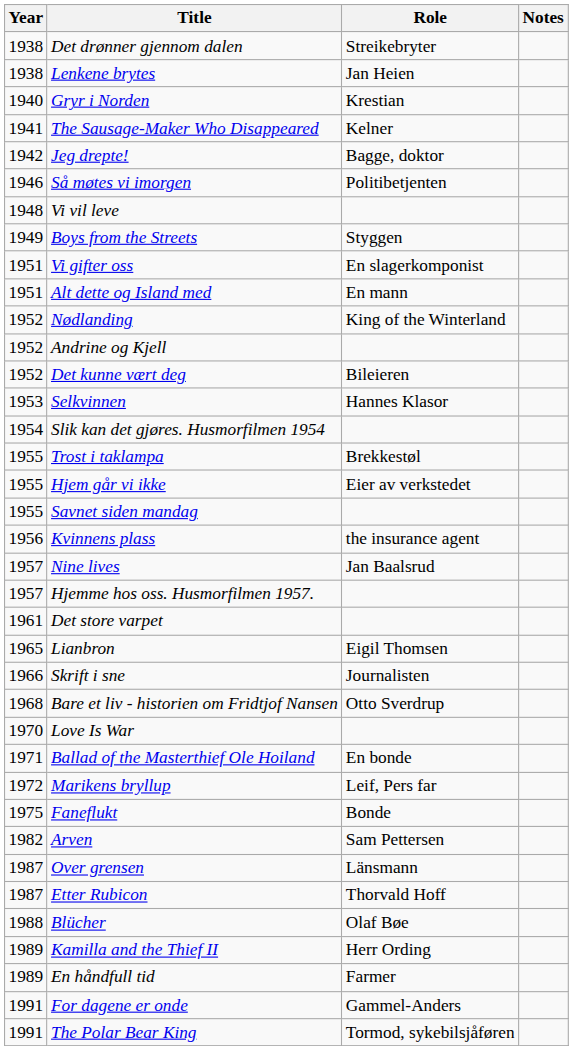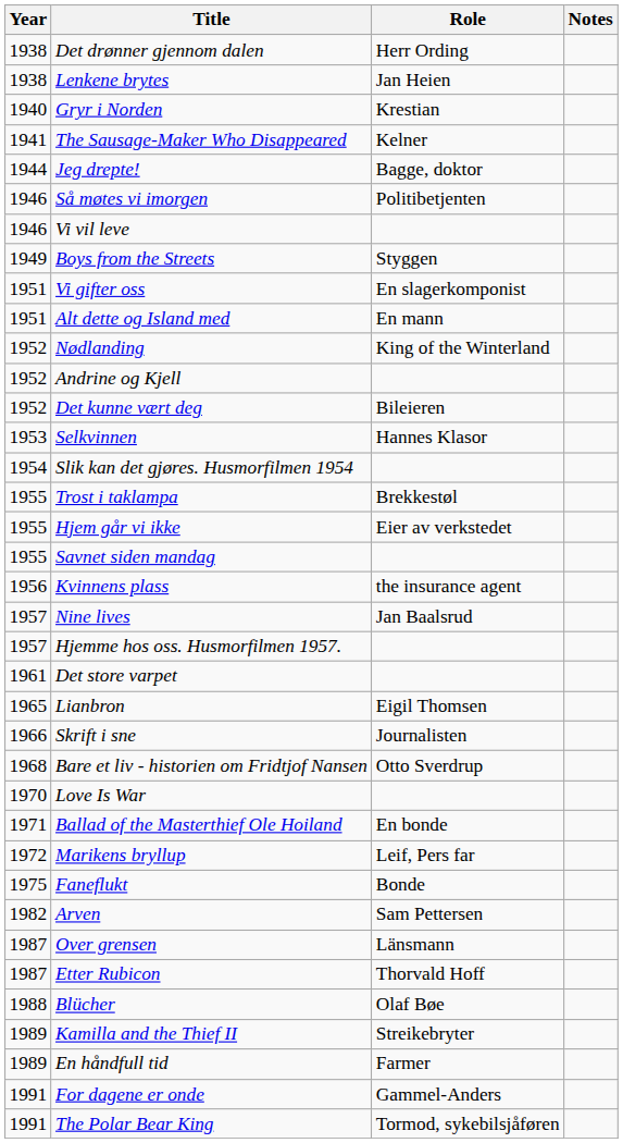Det drønner gjennom dalen | Role: Streikebryter -> Herr Ording
Jeg drepte! | Year: 1942 -> 1944
Vi vil leve | Year: 1948 -> 1946
Kamilla and the Thief II | Role: Herr Ording -> Streikebryter
